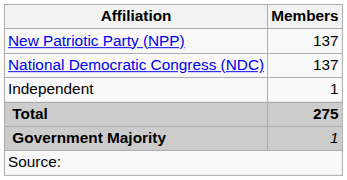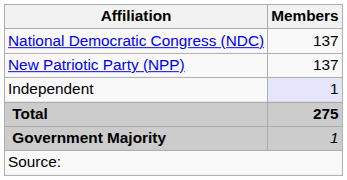rows swapped: New Patriotic Party (NPP) <-> National Democratic Congress (NDC)
Independent | Members: no background -> lavender background
